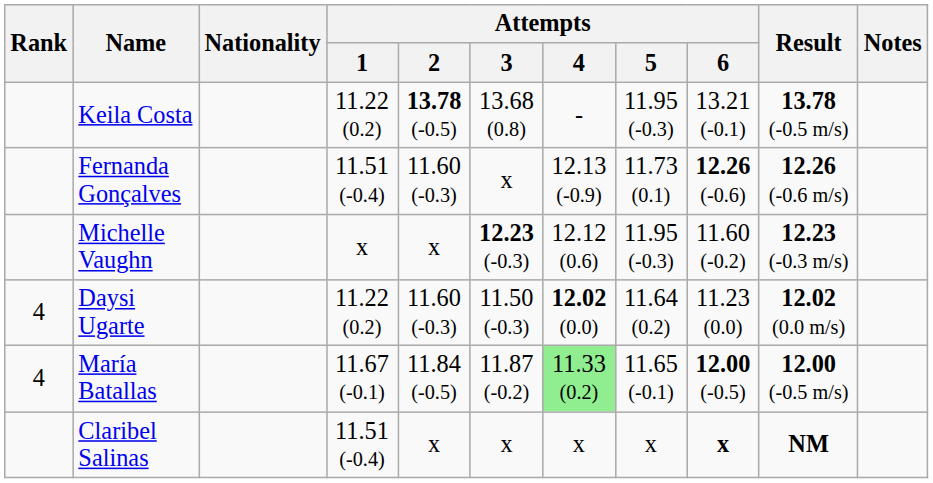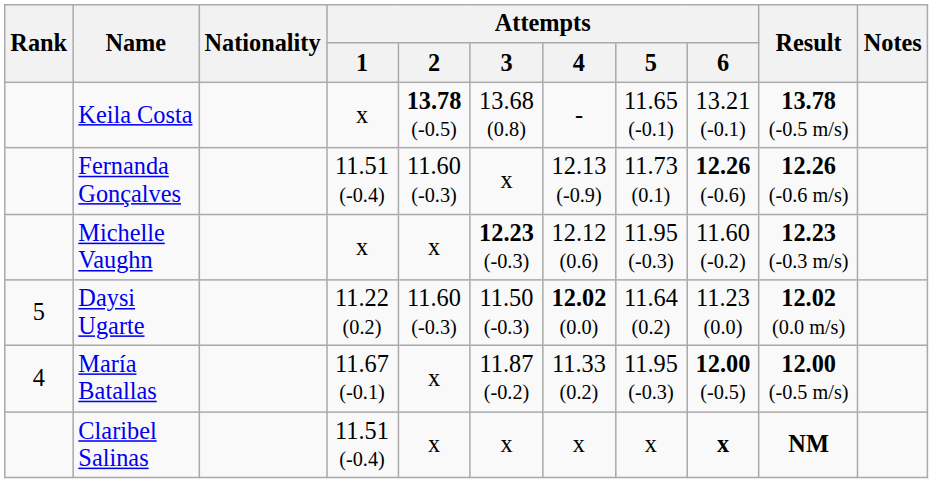Keila Costa | Attempts / 1: 11.22 (0.2) -> x
Keila Costa | Attempts / 5: 11.95 (-0.3) -> 11.65 (-0.1)
Daysi Ugarte | Rank: 4 -> 5
María Batallas | Attempts / 2: 11.84 (-0.5) -> x
María Batallas | Attempts / 4: lightgreen background -> no background
María Batallas | Attempts / 5: 11.65 (-0.1) -> 11.95 (-0.3)
